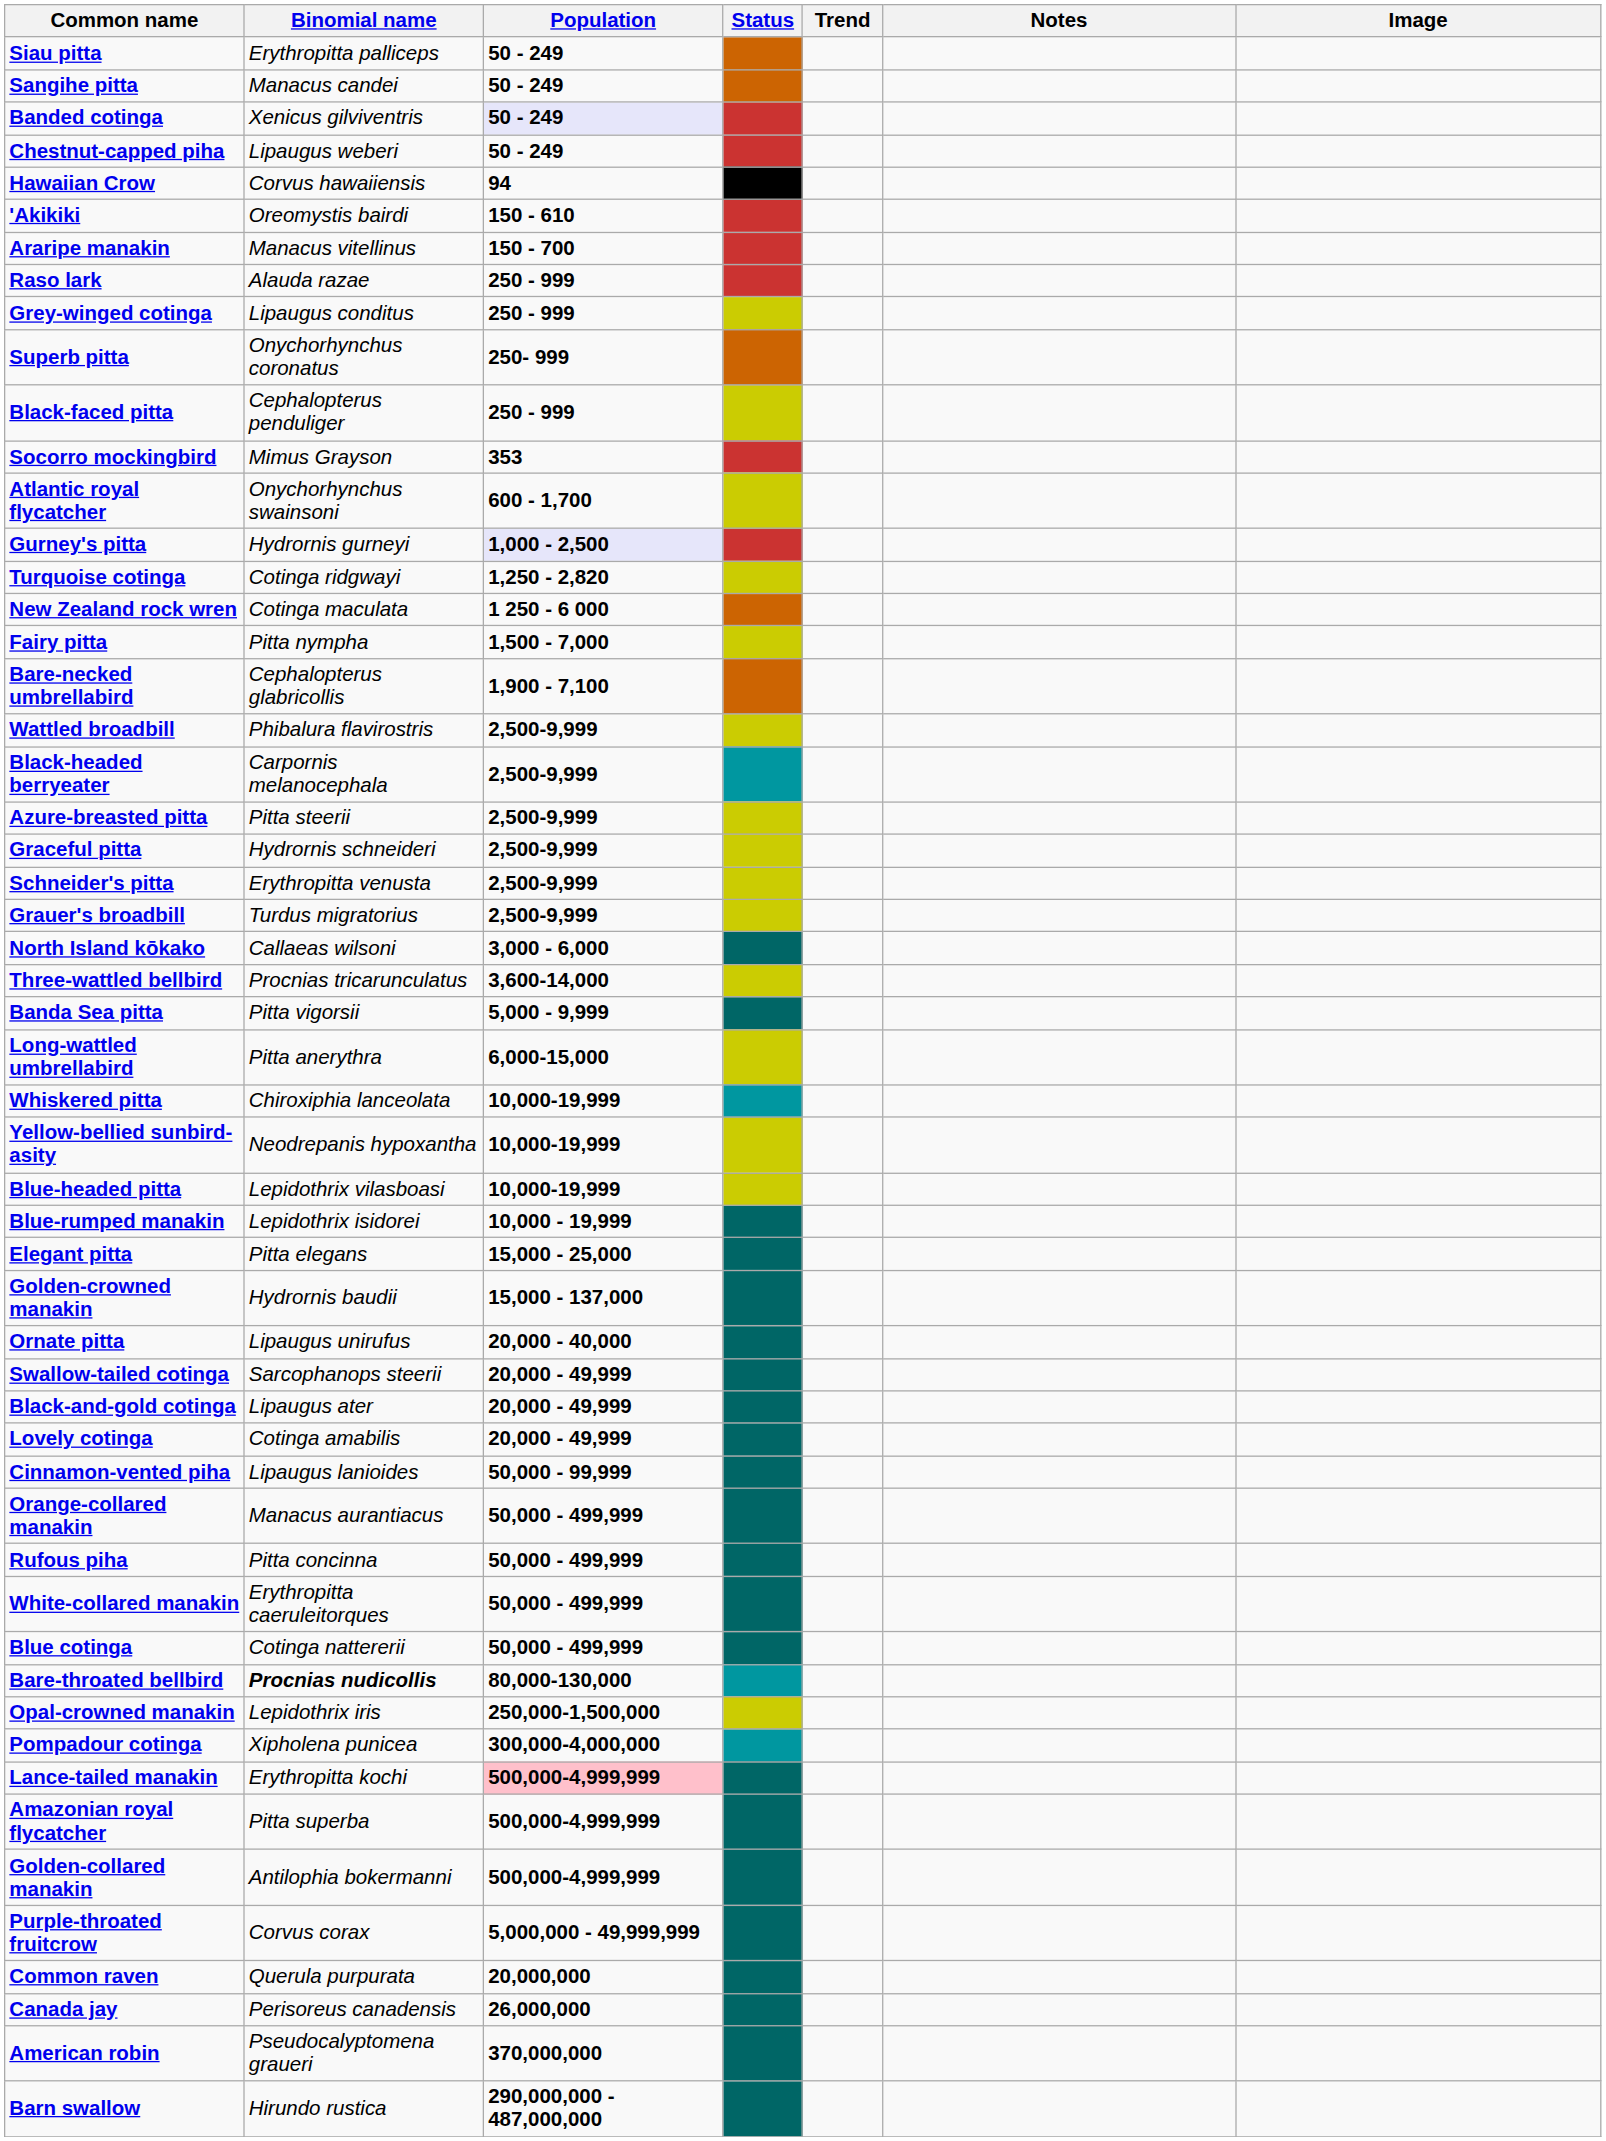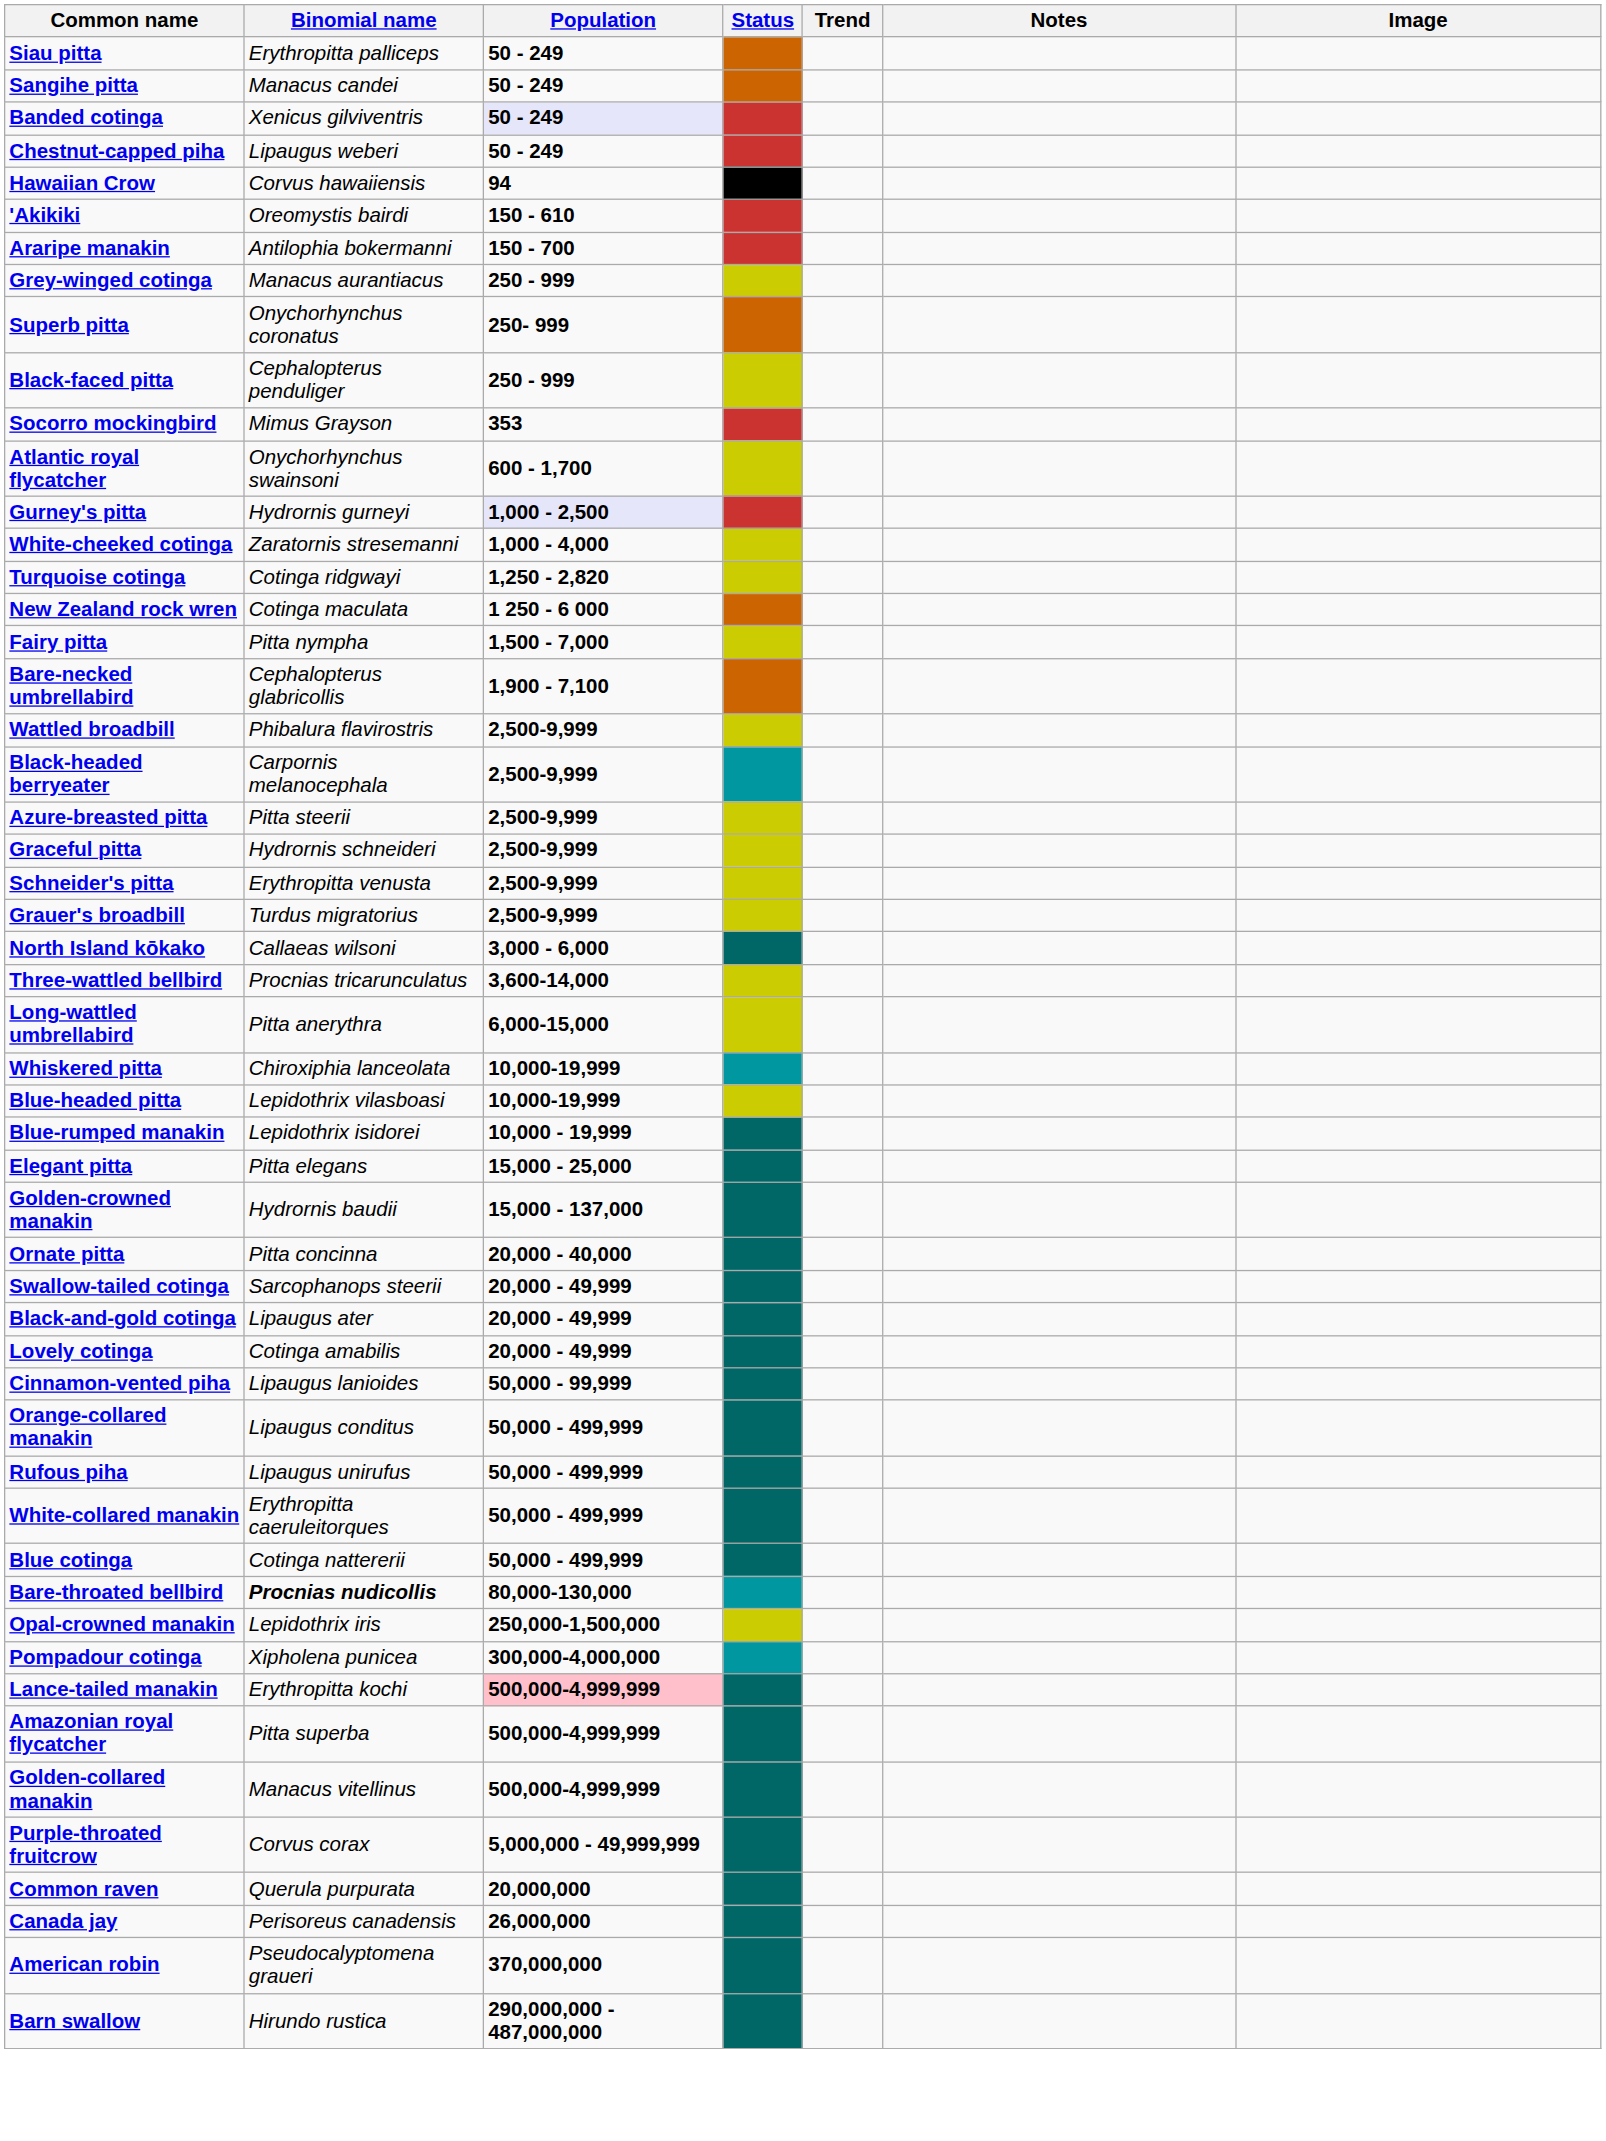Araripe manakin | Binomial name: Manacus vitellinus -> Antilophia bokermanni
- row: Raso lark | Alauda razae | 250 - 999
Grey-winged cotinga | Binomial name: Lipaugus conditus -> Manacus aurantiacus
+ row: White-cheeked cotinga | Zaratornis stresemanni | 1,000 - 4,000
- row: Banda Sea pitta | Pitta vigorsii | 5,000 - 9,999
- row: Yellow-bellied sunbird-asity | Neodrepanis hypoxantha | 10,000-19,999
Ornate pitta | Binomial name: Lipaugus unirufus -> Pitta concinna
Orange-collared manakin | Binomial name: Manacus aurantiacus -> Lipaugus conditus
Rufous piha | Binomial name: Pitta concinna -> Lipaugus unirufus
Golden-collared manakin | Binomial name: Antilophia bokermanni -> Manacus vitellinus
